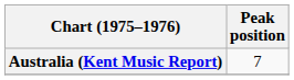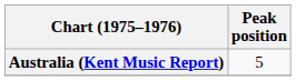Australia (Kent Music Report) | Peak position: 7 -> 5
